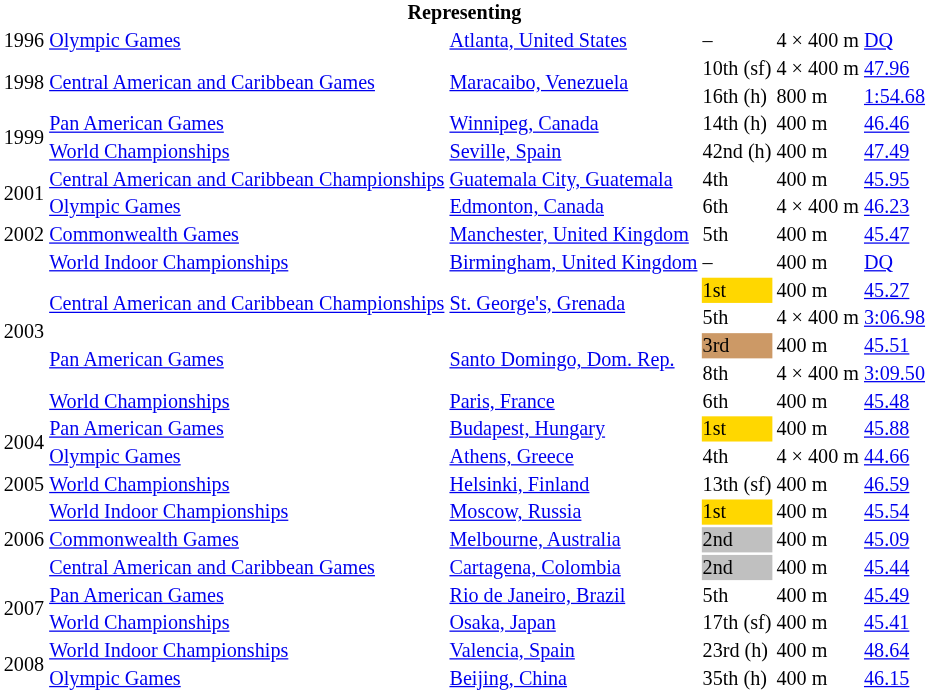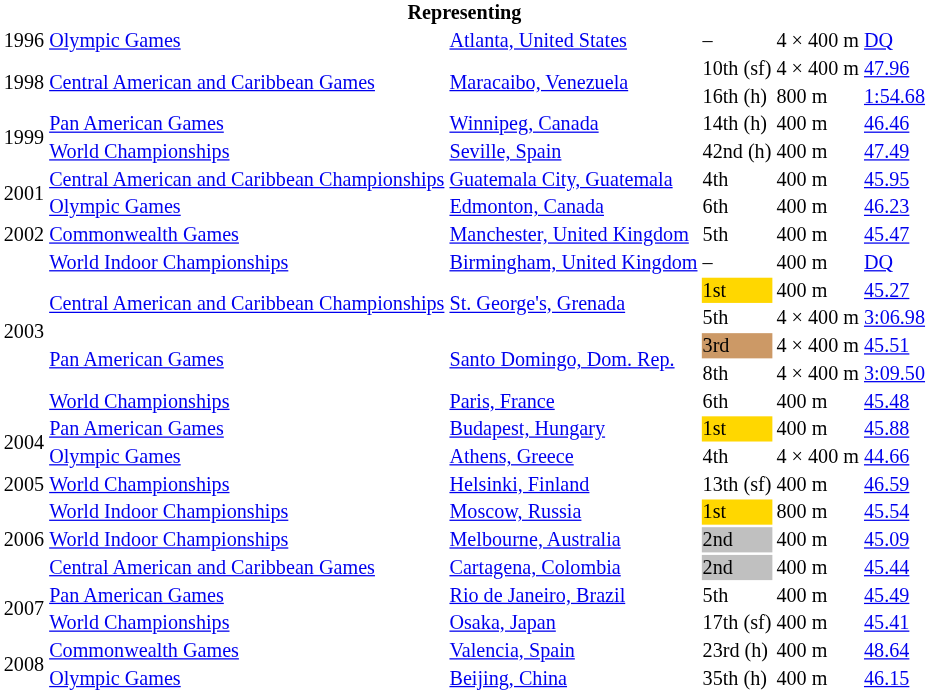Edmonton, Canada | column 5: 4 × 400 m -> 400 m
Santo Domingo, Dom. Rep. / 3rd | column 5: 400 m -> 4 × 400 m
Moscow, Russia | column 5: 400 m -> 800 m
Melbourne, Australia | column 2: Commonwealth Games -> World Indoor Championships
Valencia, Spain | column 2: World Indoor Championships -> Commonwealth Games
